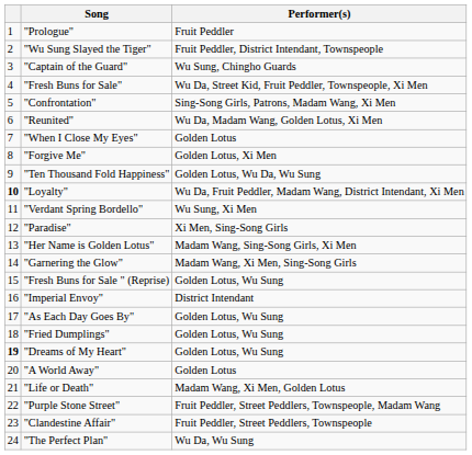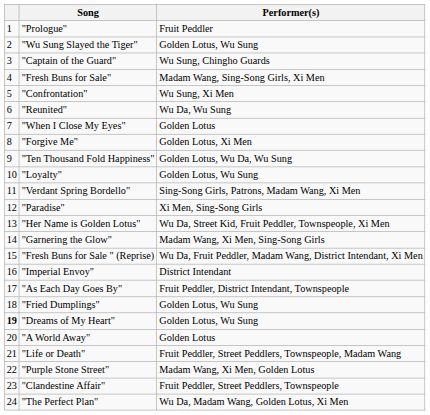"Wu Sung Slayed the Tiger" | Performer(s): Fruit Peddler, District Intendant, Townspeople -> Golden Lotus, Wu Sung
"Fresh Buns for Sale" | Performer(s): Wu Da, Street Kid, Fruit Peddler, Townspeople, Xi Men -> Madam Wang, Sing-Song Girls, Xi Men
"Confrontation" | Performer(s): Sing-Song Girls, Patrons, Madam Wang, Xi Men -> Wu Sung, Xi Men
"Reunited" | Performer(s): Wu Da, Madam Wang, Golden Lotus, Xi Men -> Wu Da, Wu Sung
"Loyalty" | column 1: bold -> normal
"Loyalty" | Performer(s): Wu Da, Fruit Peddler, Madam Wang, District Intendant, Xi Men -> Golden Lotus, Wu Sung
"Verdant Spring Bordello" | Performer(s): Wu Sung, Xi Men -> Sing-Song Girls, Patrons, Madam Wang, Xi Men
"Her Name is Golden Lotus" | Performer(s): Madam Wang, Sing-Song Girls, Xi Men -> Wu Da, Street Kid, Fruit Peddler, Townspeople, Xi Men
"Fresh Buns for Sale " (Reprise) | Performer(s): Golden Lotus, Wu Sung -> Wu Da, Fruit Peddler, Madam Wang, District Intendant, Xi Men
"As Each Day Goes By" | Performer(s): Golden Lotus, Wu Sung -> Fruit Peddler, District Intendant, Townspeople
"Life or Death" | Performer(s): Madam Wang, Xi Men, Golden Lotus -> Fruit Peddler, Street Peddlers, Townspeople, Madam Wang
"Purple Stone Street" | Performer(s): Fruit Peddler, Street Peddlers, Townspeople, Madam Wang -> Madam Wang, Xi Men, Golden Lotus
"The Perfect Plan" | Performer(s): Wu Da, Wu Sung -> Wu Da, Madam Wang, Golden Lotus, Xi Men
